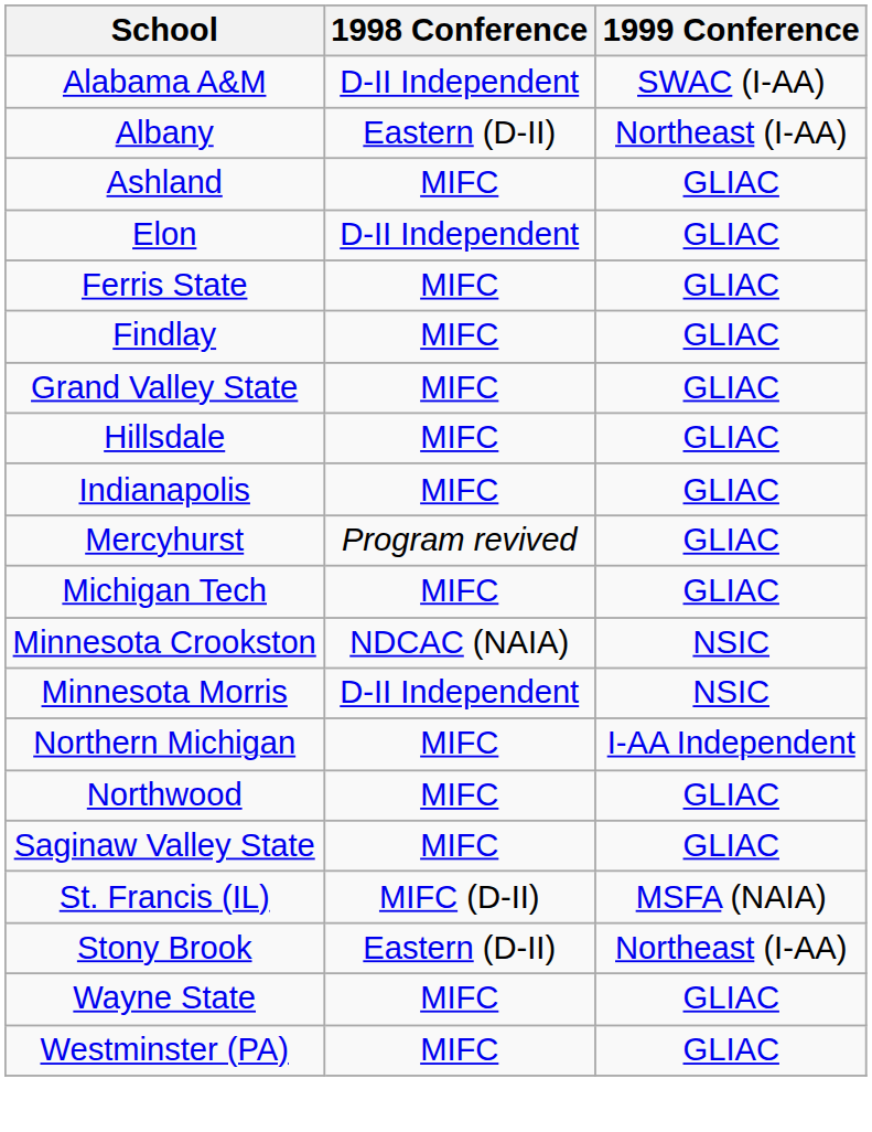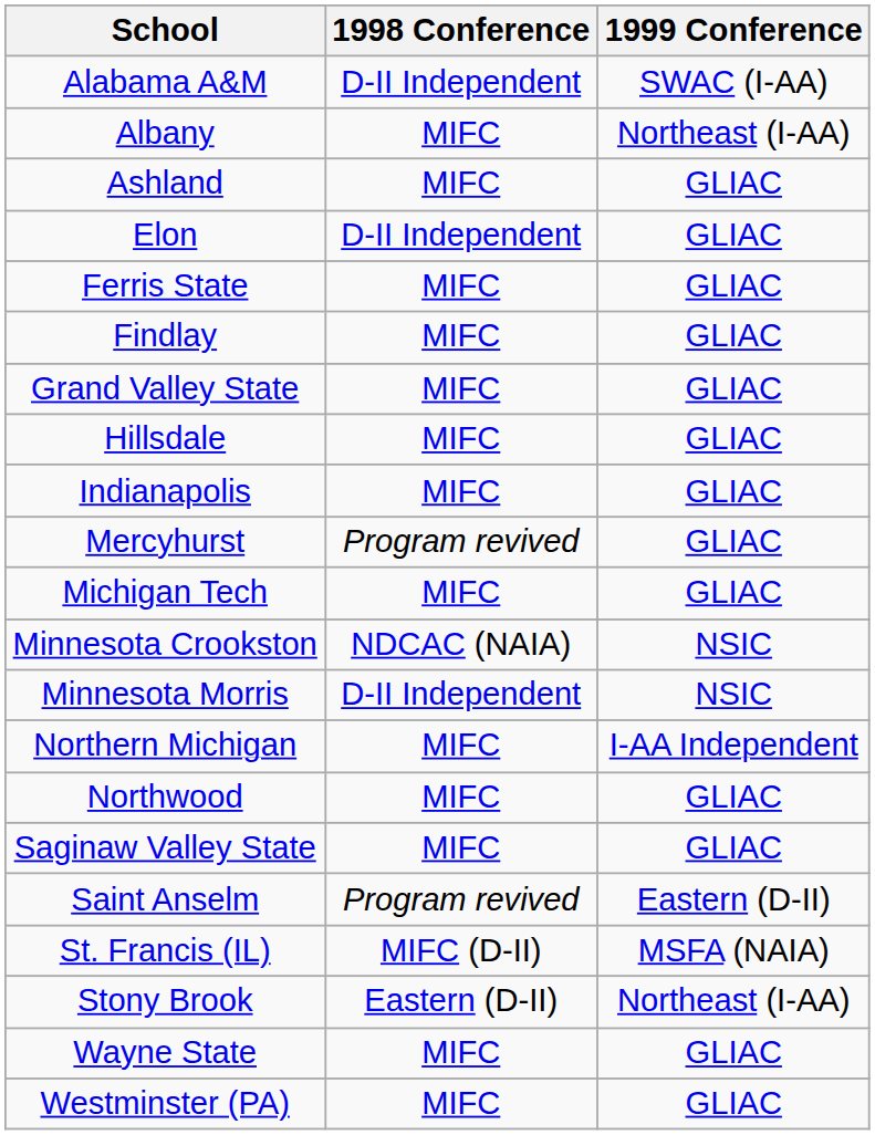Albany | 1998 Conference: Eastern (D-II) -> MIFC
+ row: Saint Anselm | Program revived | Eastern (D-II)
